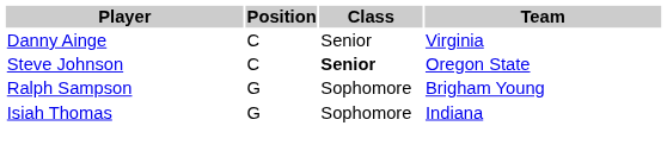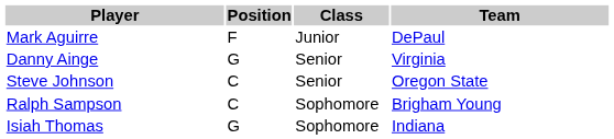+ row: Mark Aguirre | F | Junior | DePaul
Danny Ainge | Position: C -> G
Steve Johnson | Class: bold -> normal
Ralph Sampson | Position: G -> C
